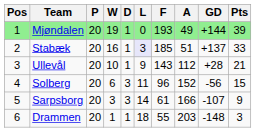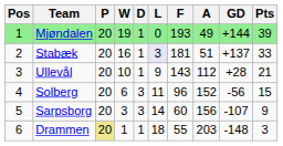Stabæk | F: 185 -> 181
Sarpsborg | F: 61 -> 60
Sarpsborg | A: 166 -> 156
Drammen | P: no background -> khaki background
